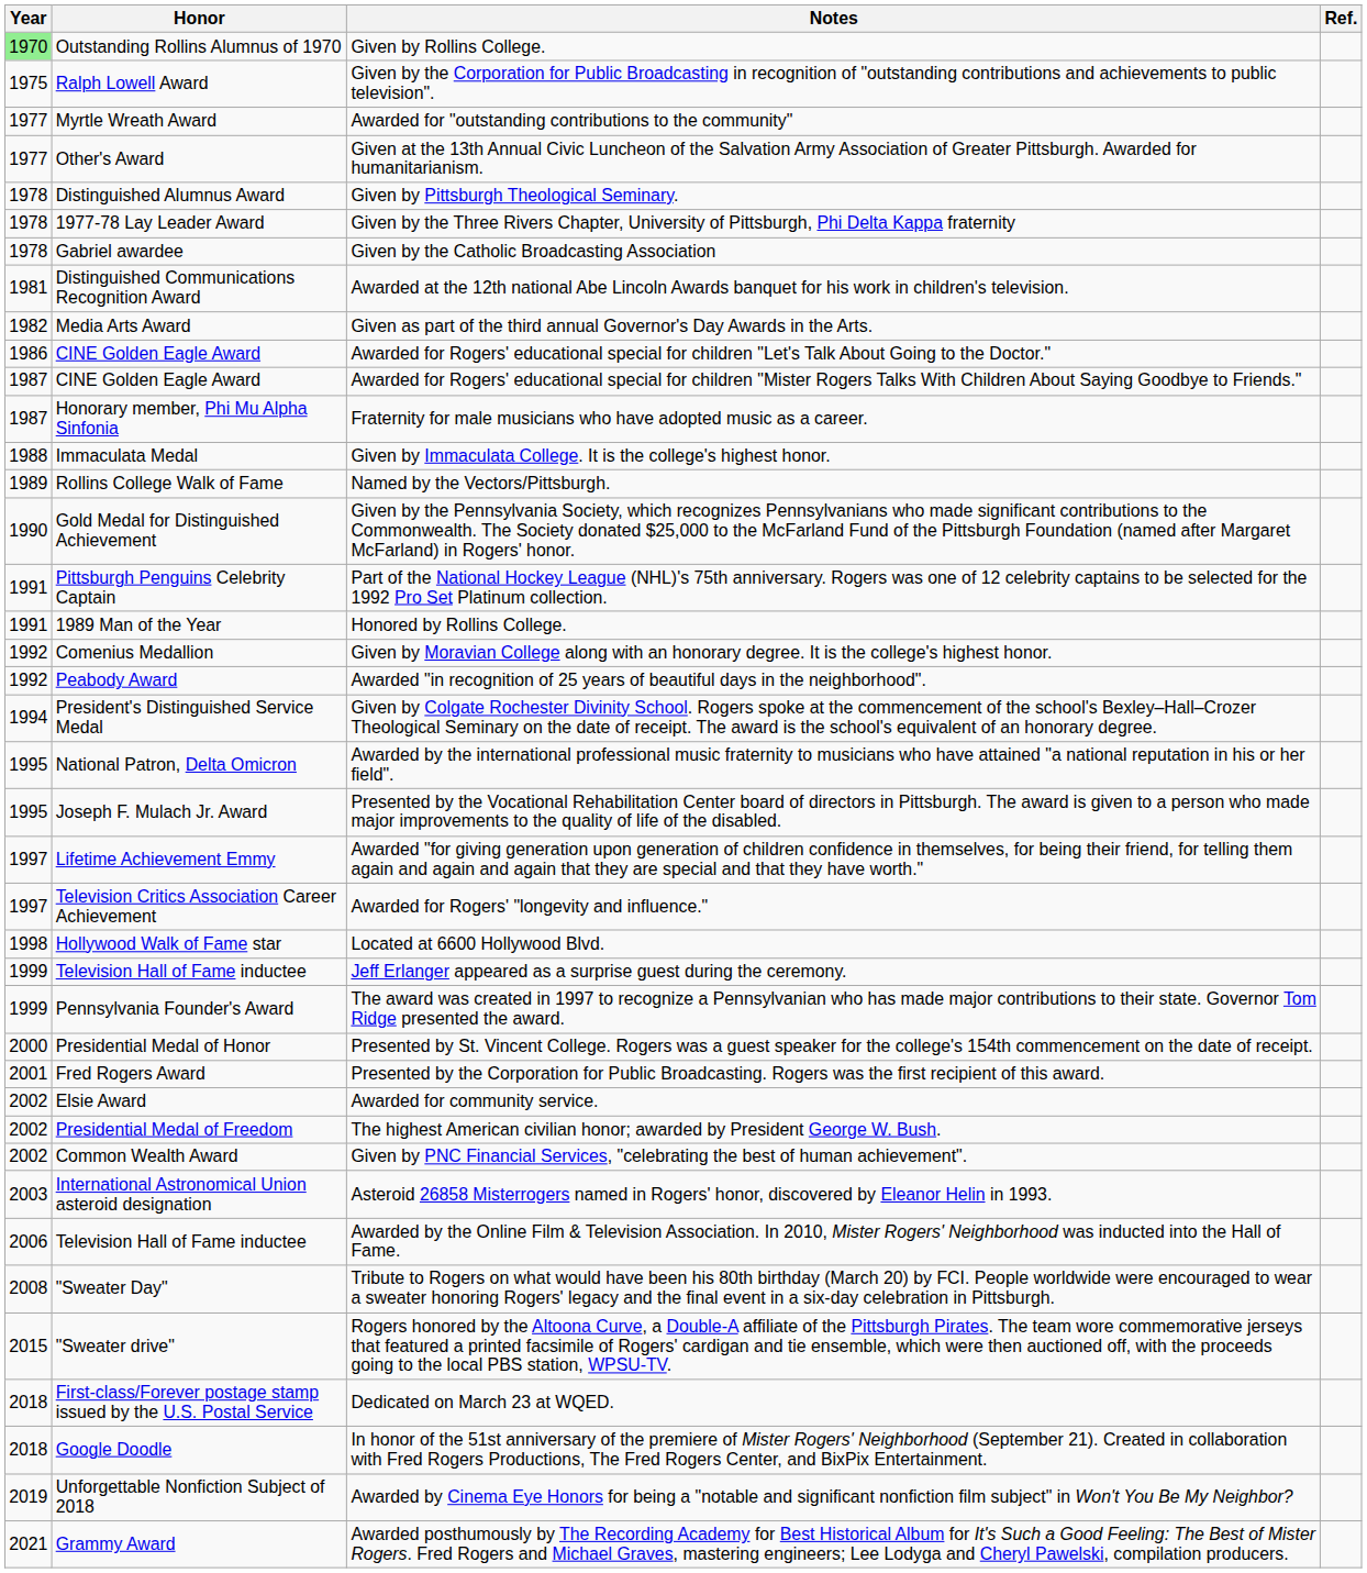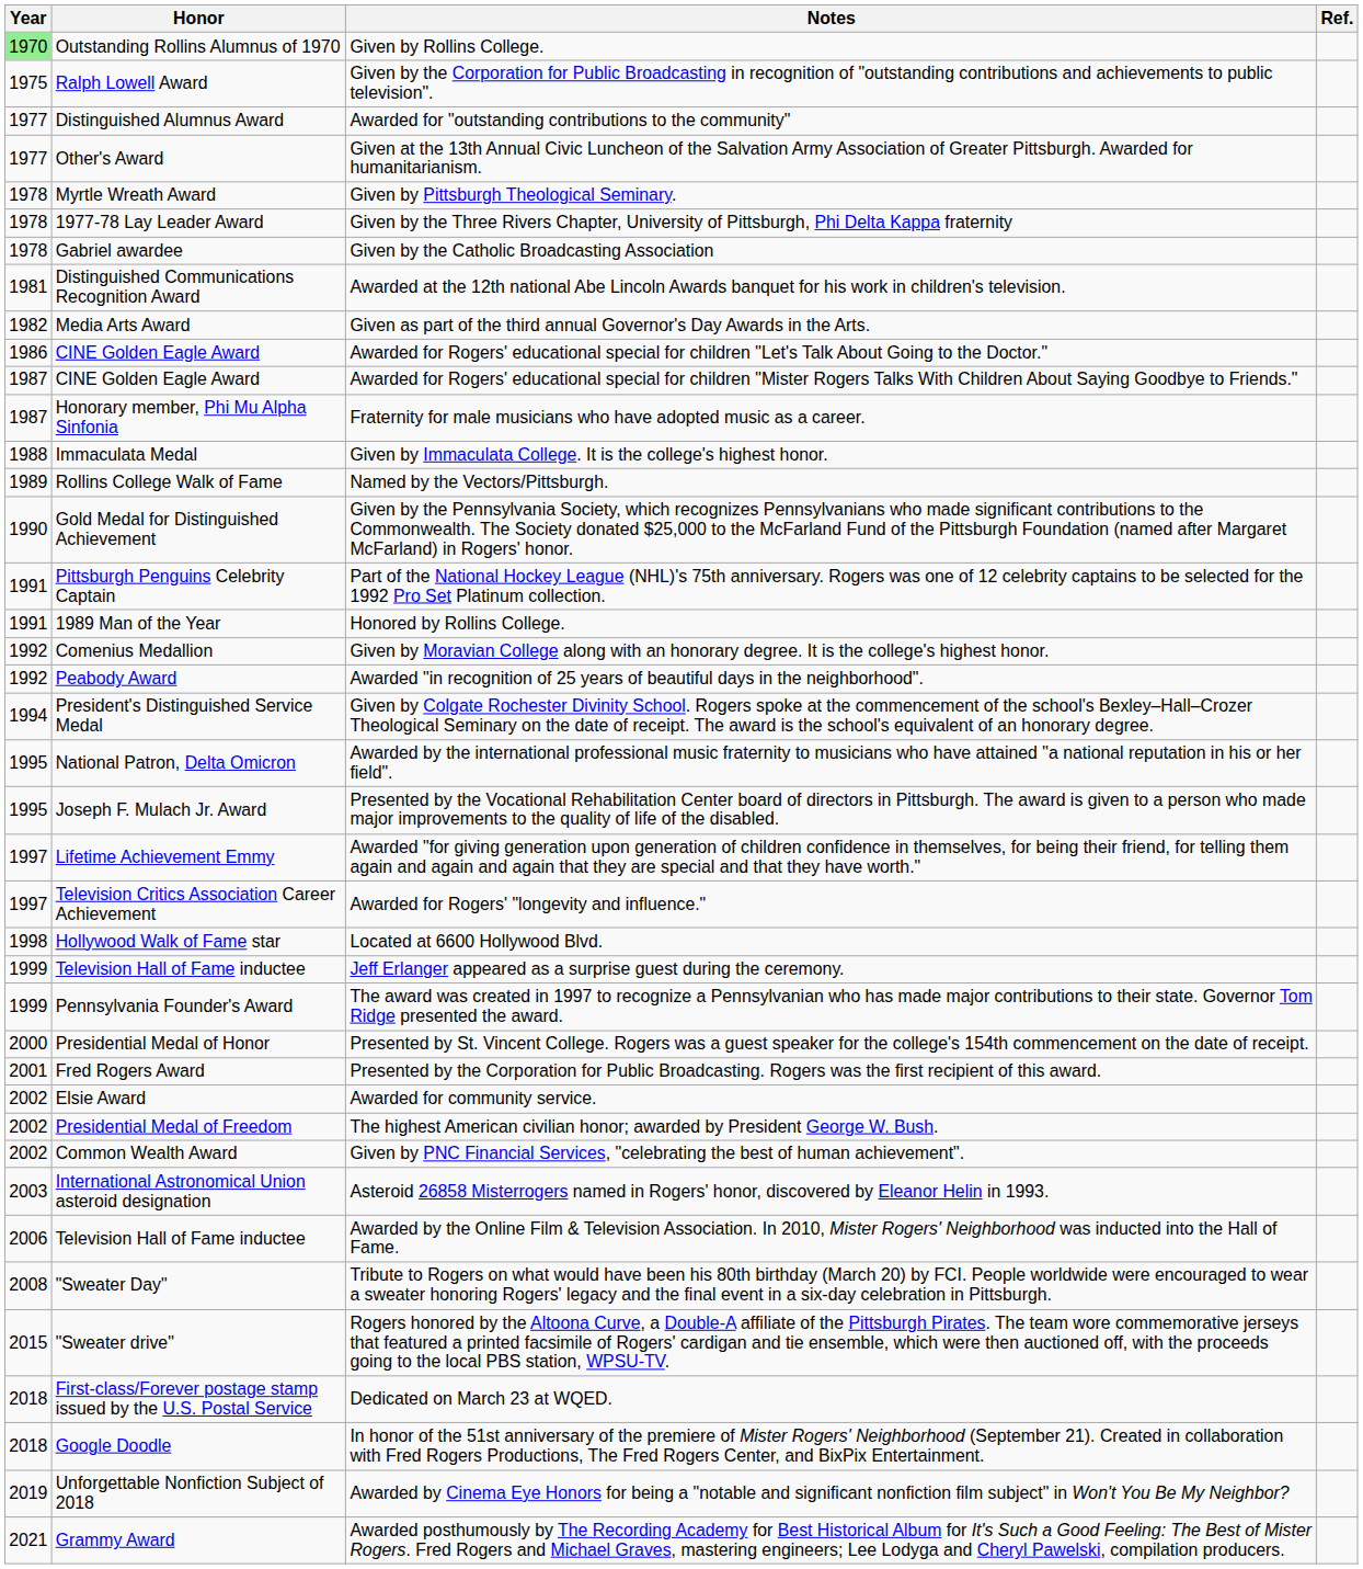Awarded for "outstanding contributions to the community" | Honor: Myrtle Wreath Award -> Distinguished Alumnus Award
Given by Pittsburgh Theological Seminary. | Honor: Distinguished Alumnus Award -> Myrtle Wreath Award
